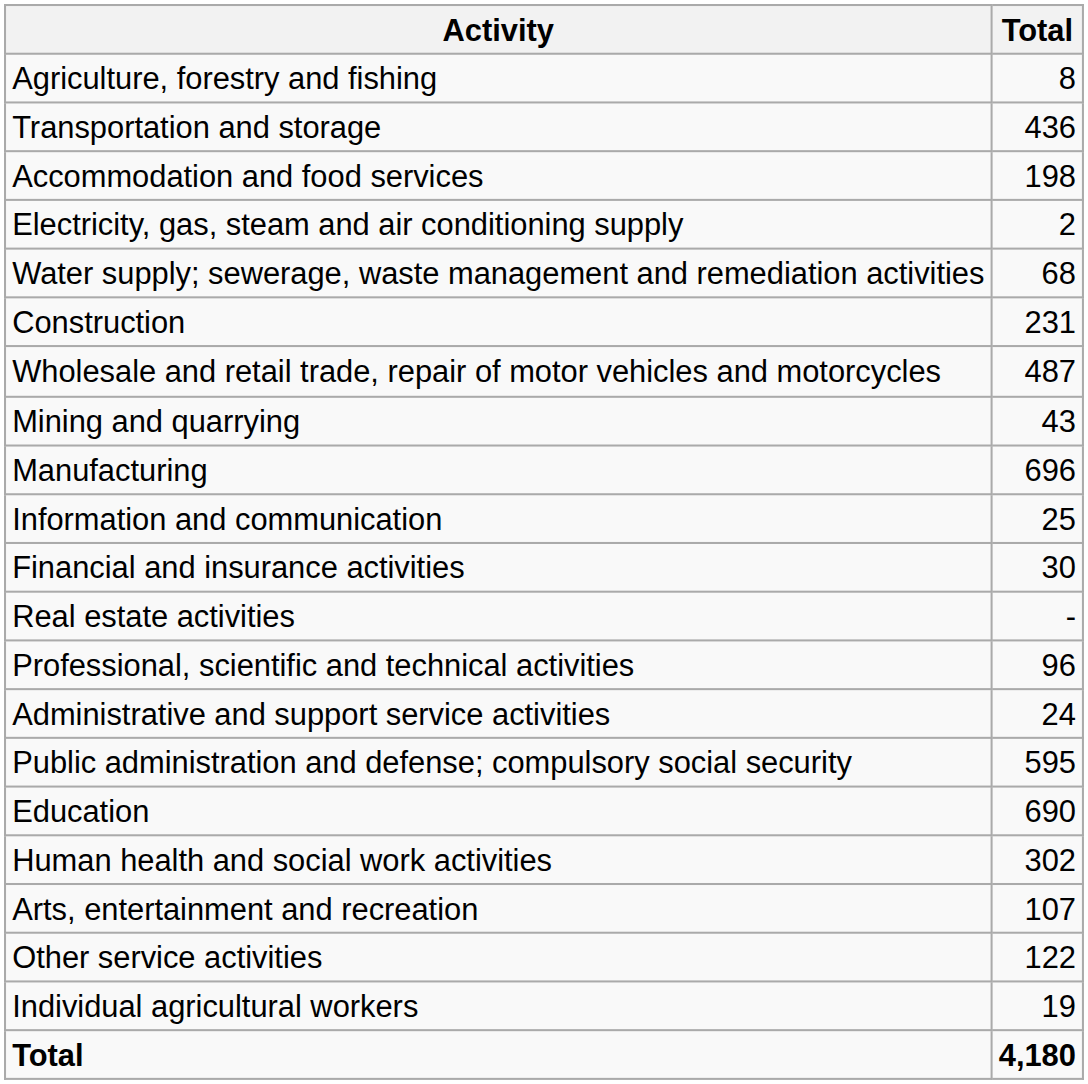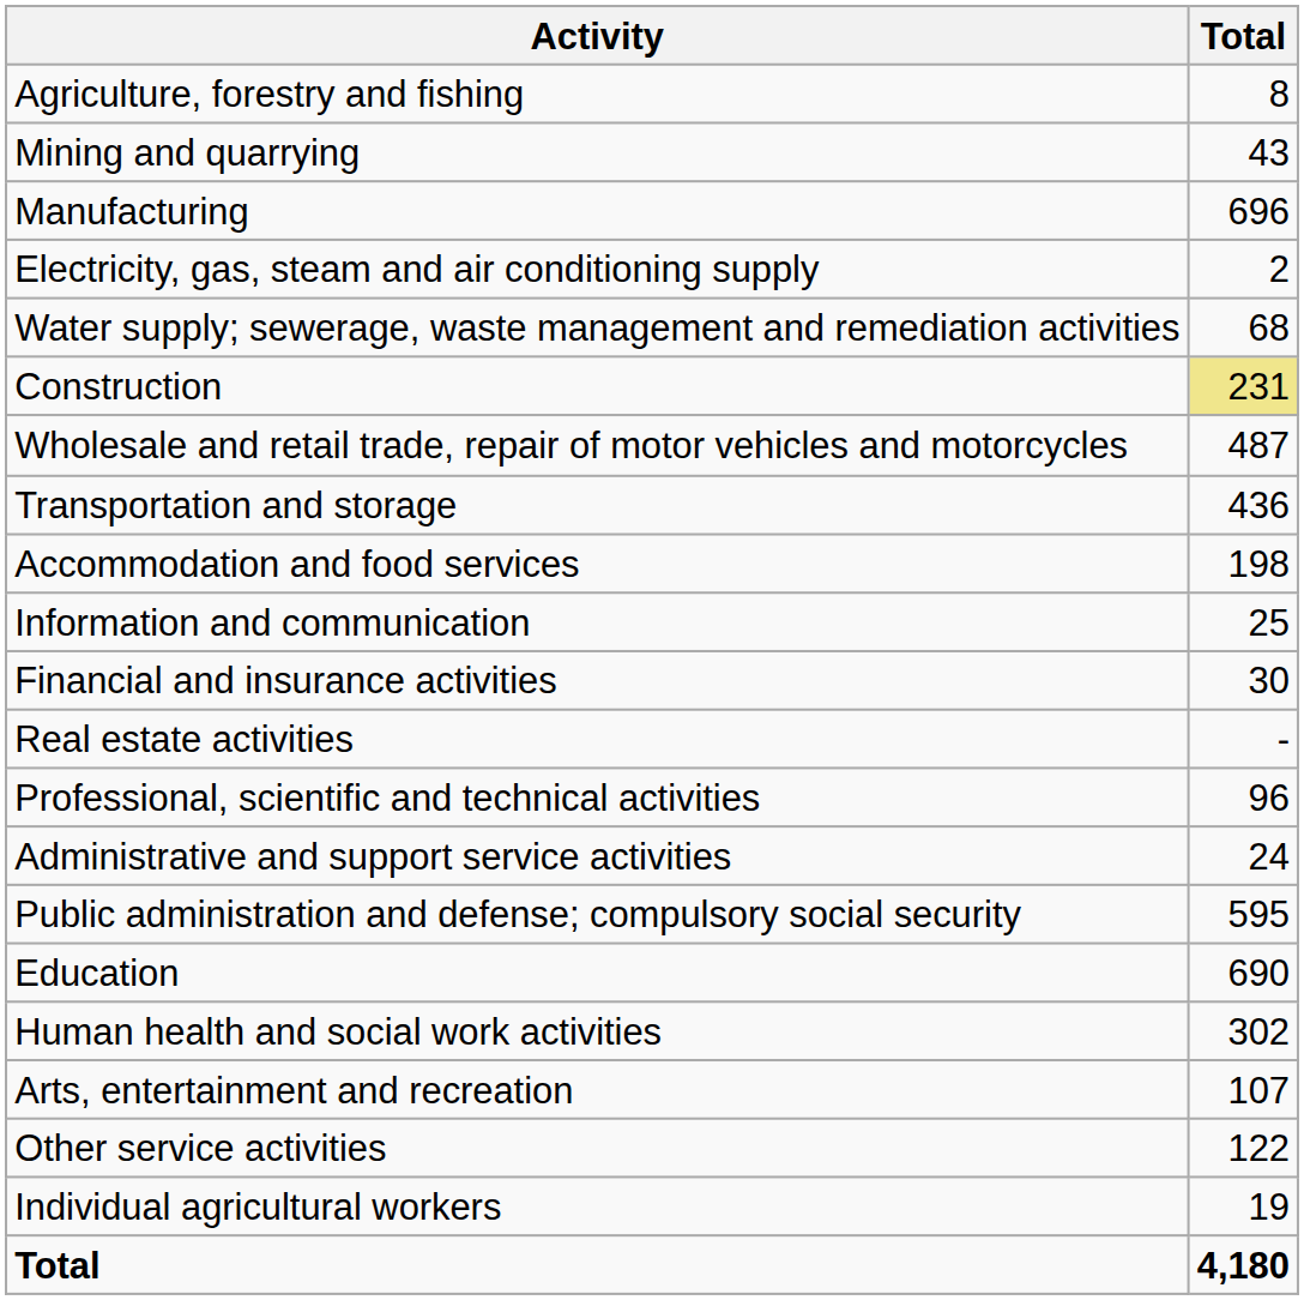rows swapped: Mining and quarrying <-> Transportation and storage
rows swapped: Manufacturing <-> Accommodation and food services
Construction | Total: no background -> khaki background
